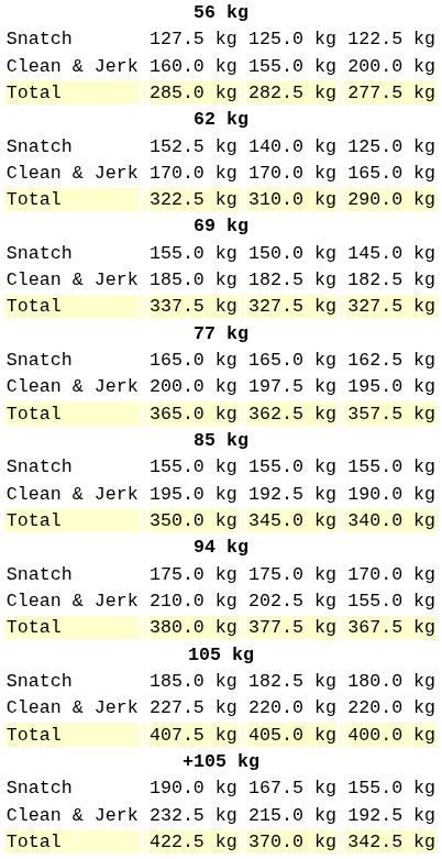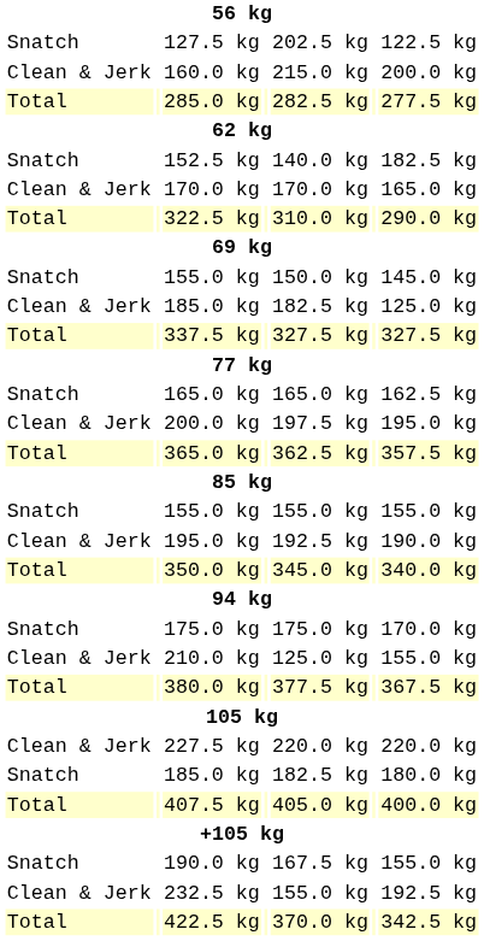127.5 kg | column 5: 125.0 kg -> 202.5 kg
160.0 kg | column 5: 155.0 kg -> 215.0 kg
152.5 kg | column 7: 125.0 kg -> 182.5 kg
Clean & Jerk / 185.0 kg | column 7: 182.5 kg -> 125.0 kg
210.0 kg | column 5: 202.5 kg -> 125.0 kg
rows swapped: Snatch / 185.0 kg <-> 227.5 kg
232.5 kg | column 5: 215.0 kg -> 155.0 kg
